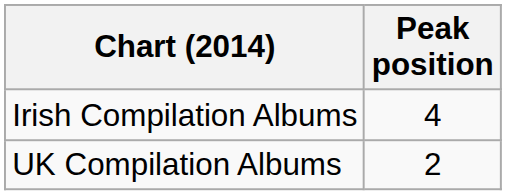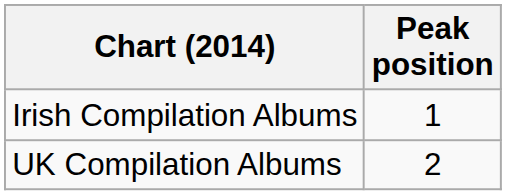Irish Compilation Albums | Peak position: 4 -> 1
